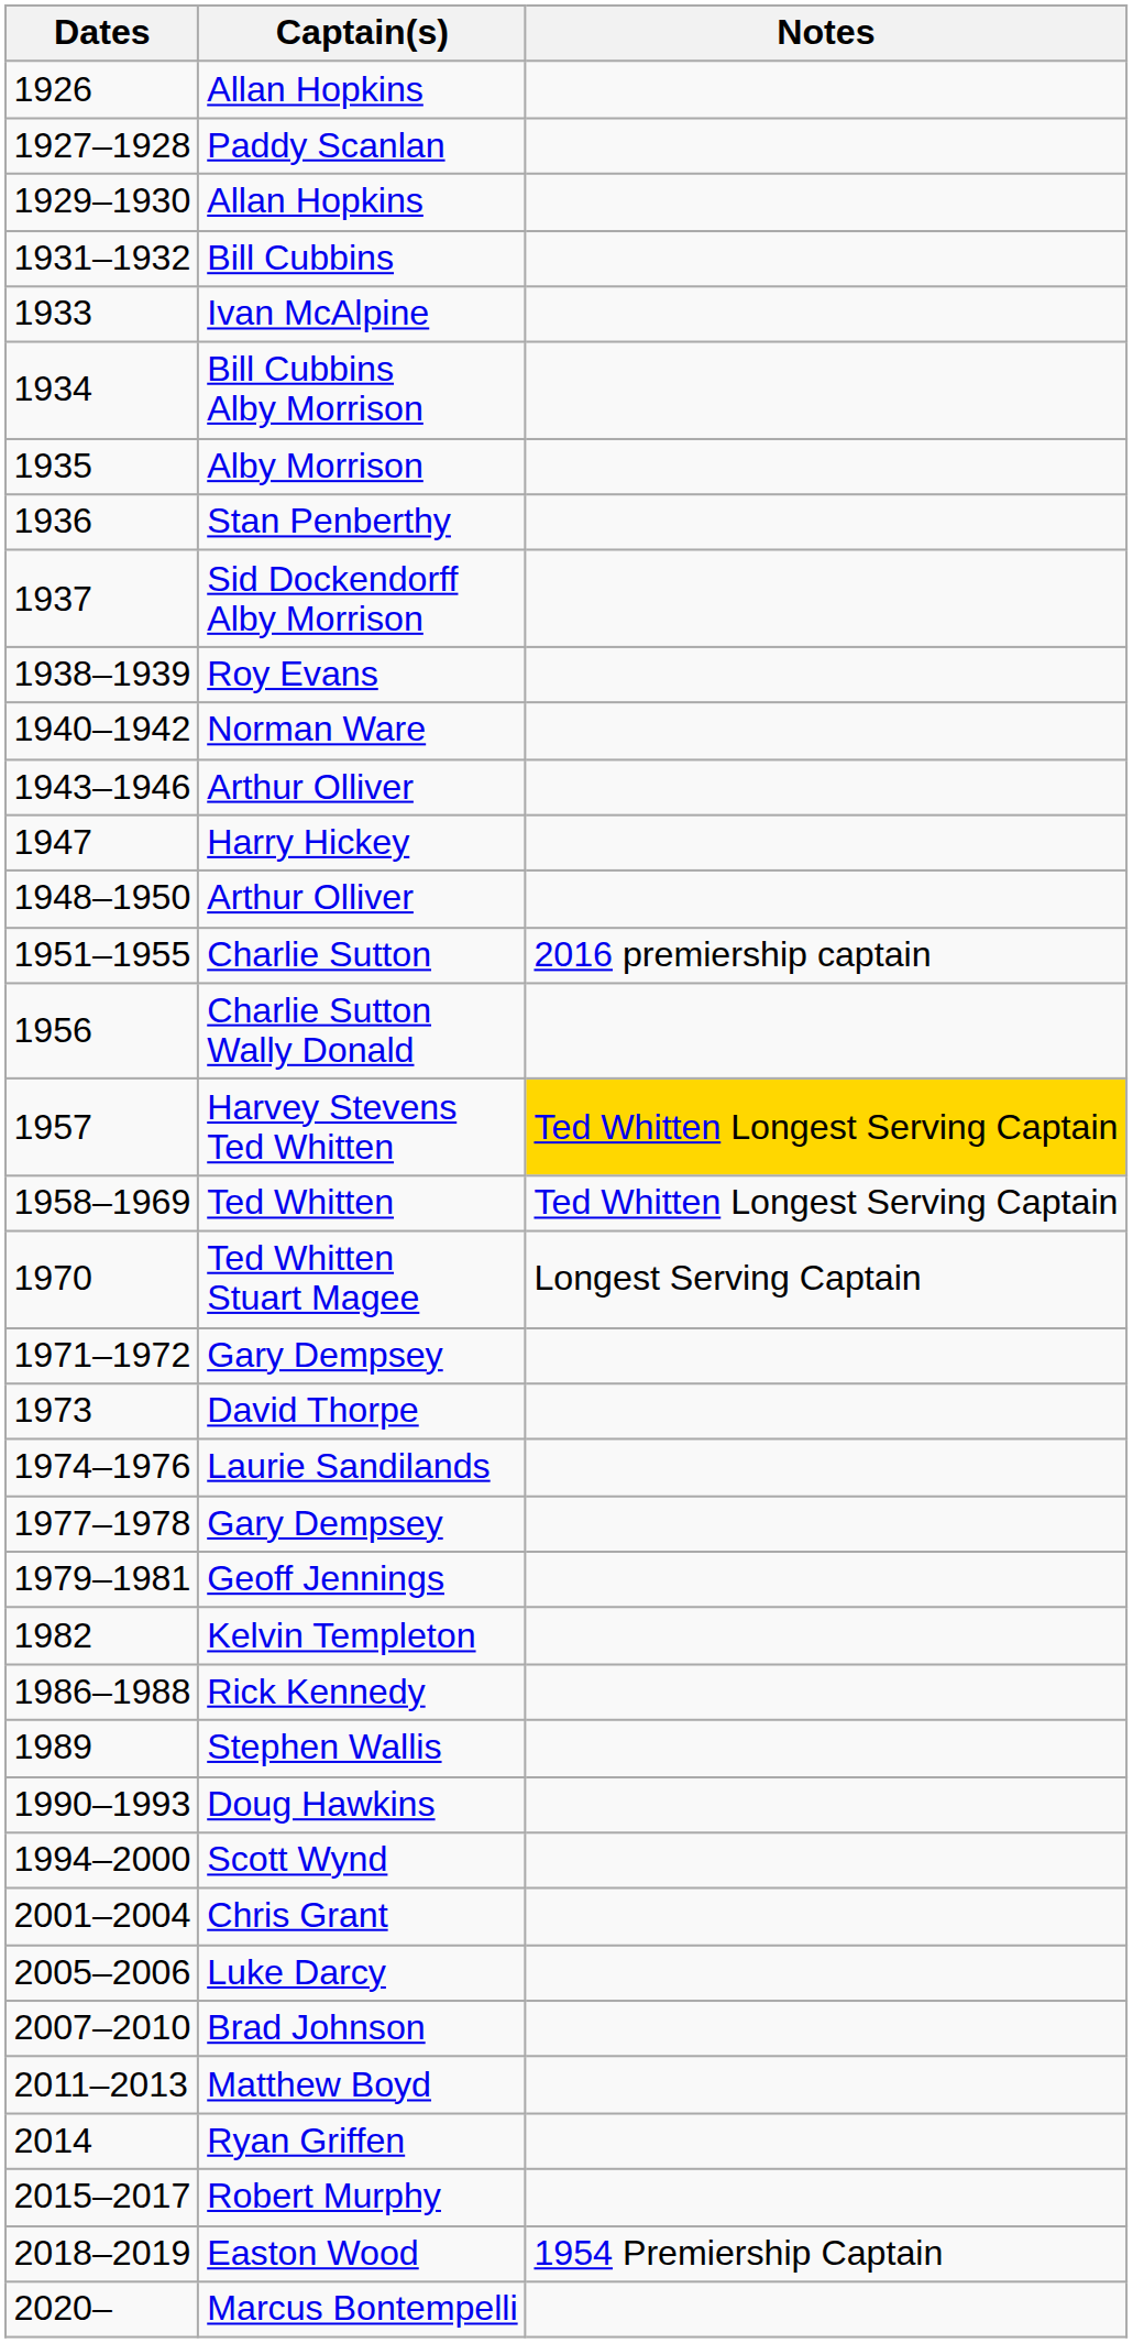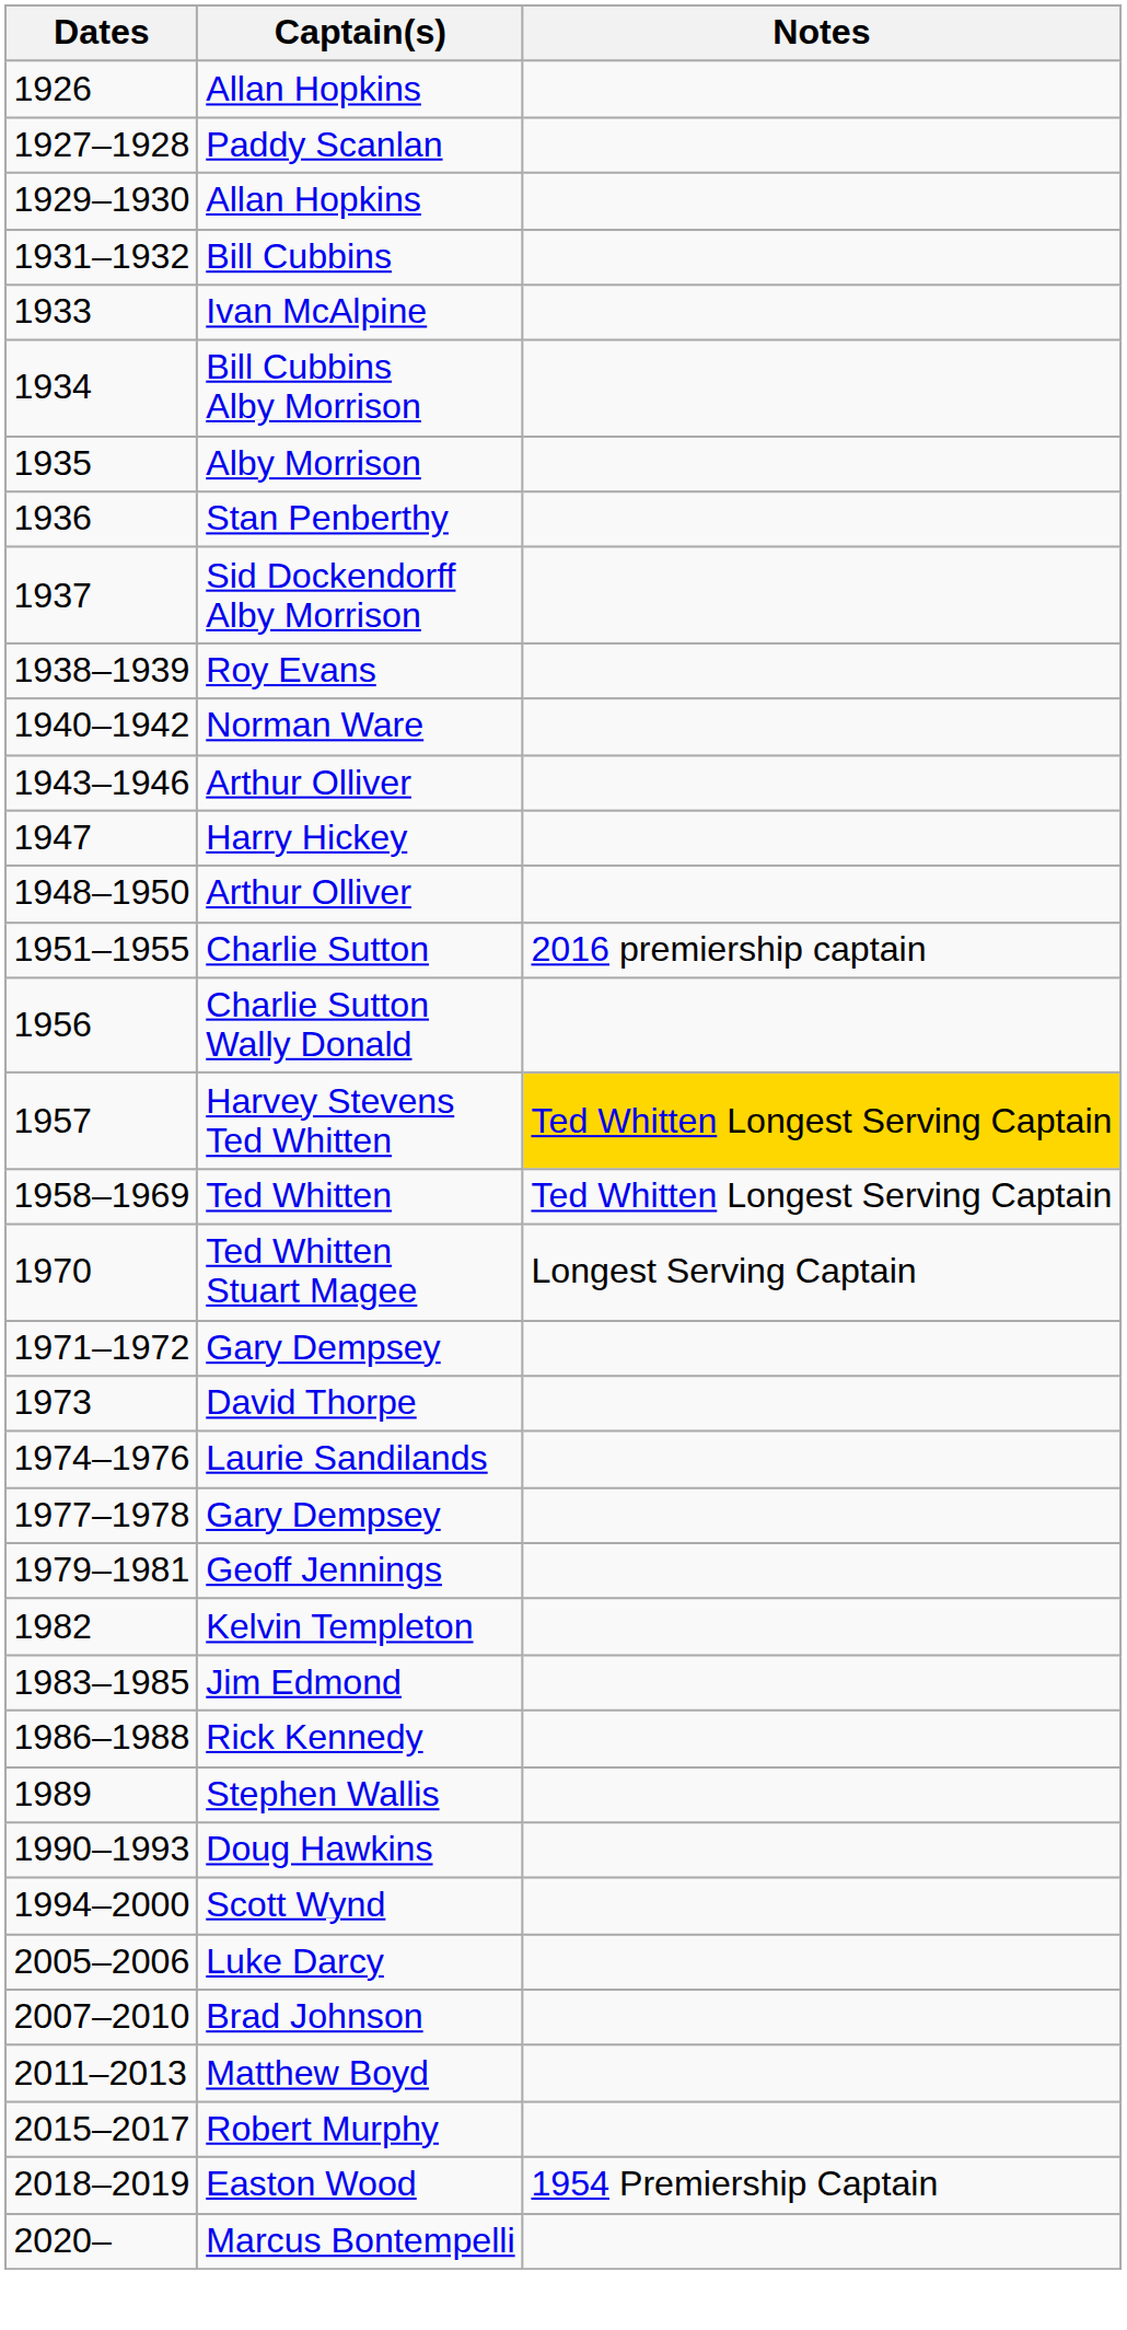+ row: 1983–1985 | Jim Edmond
- row: 2001–2004 | Chris Grant
- row: 2014 | Ryan Griffen
